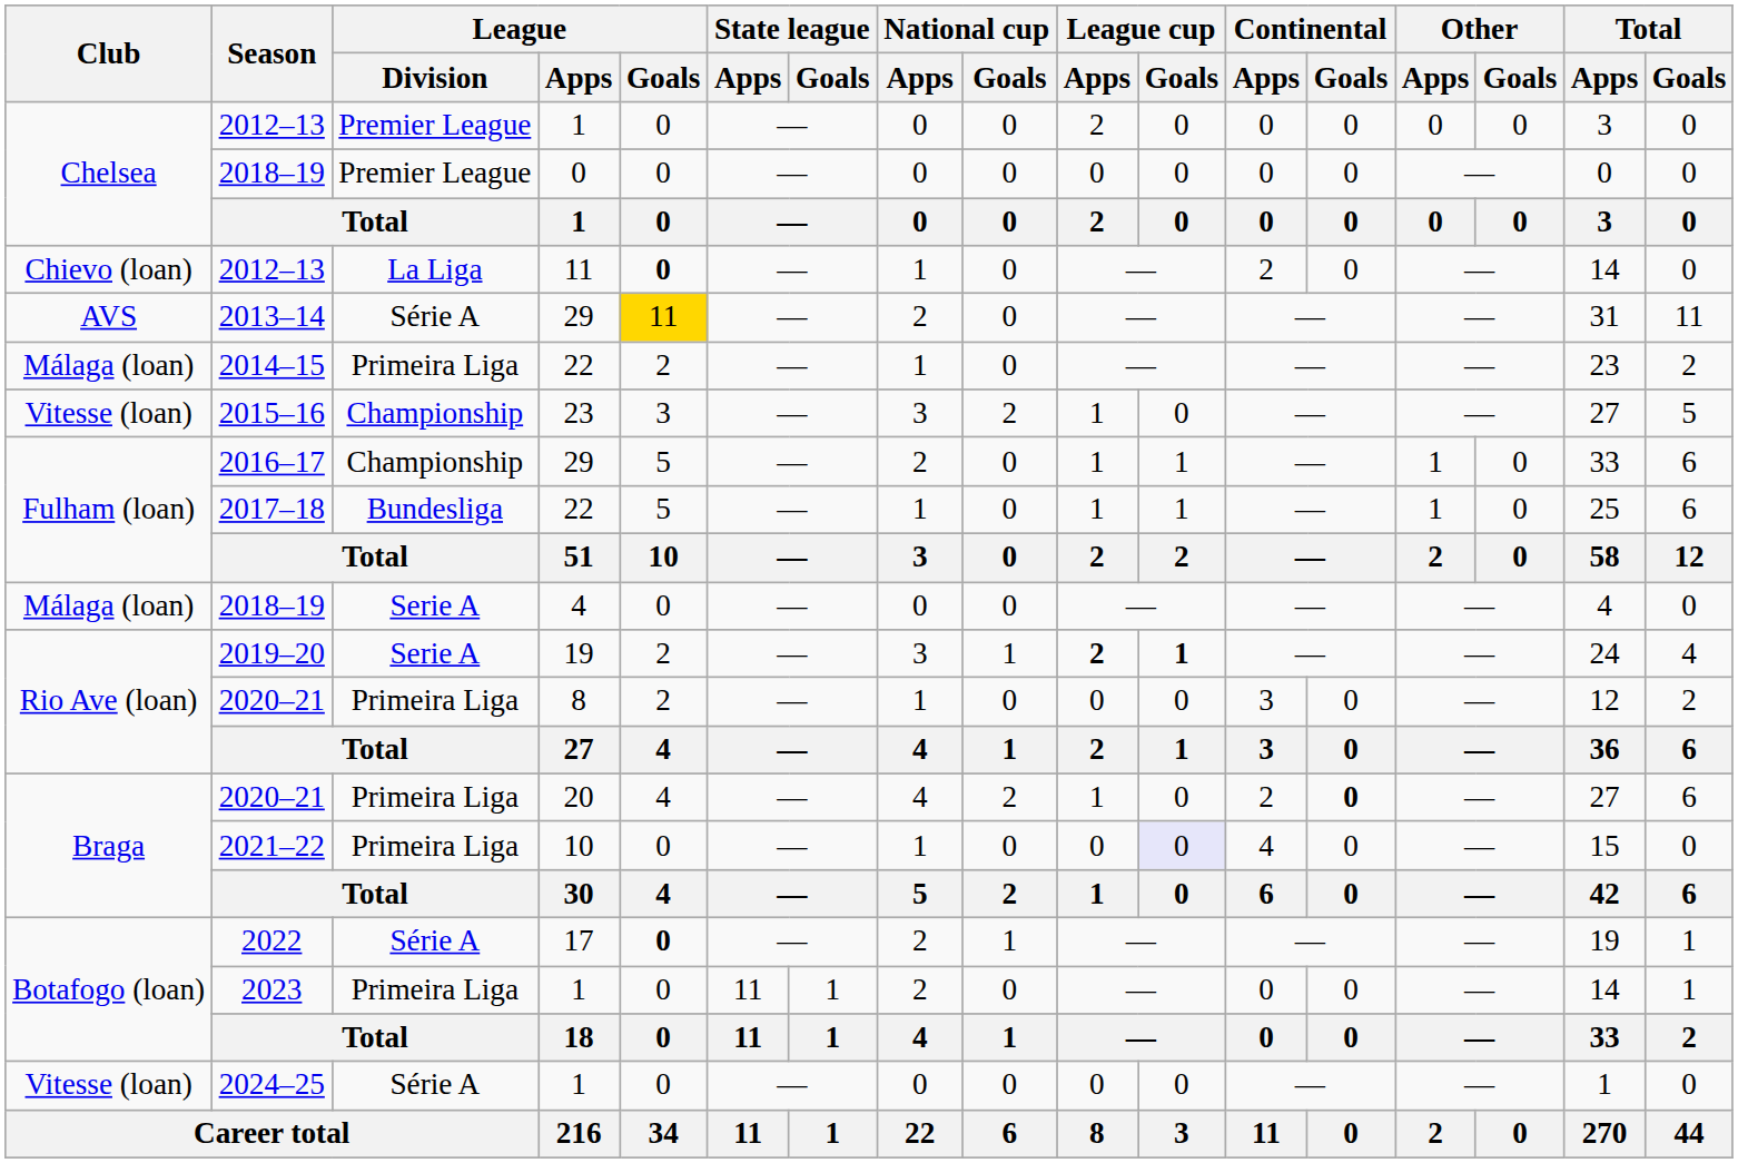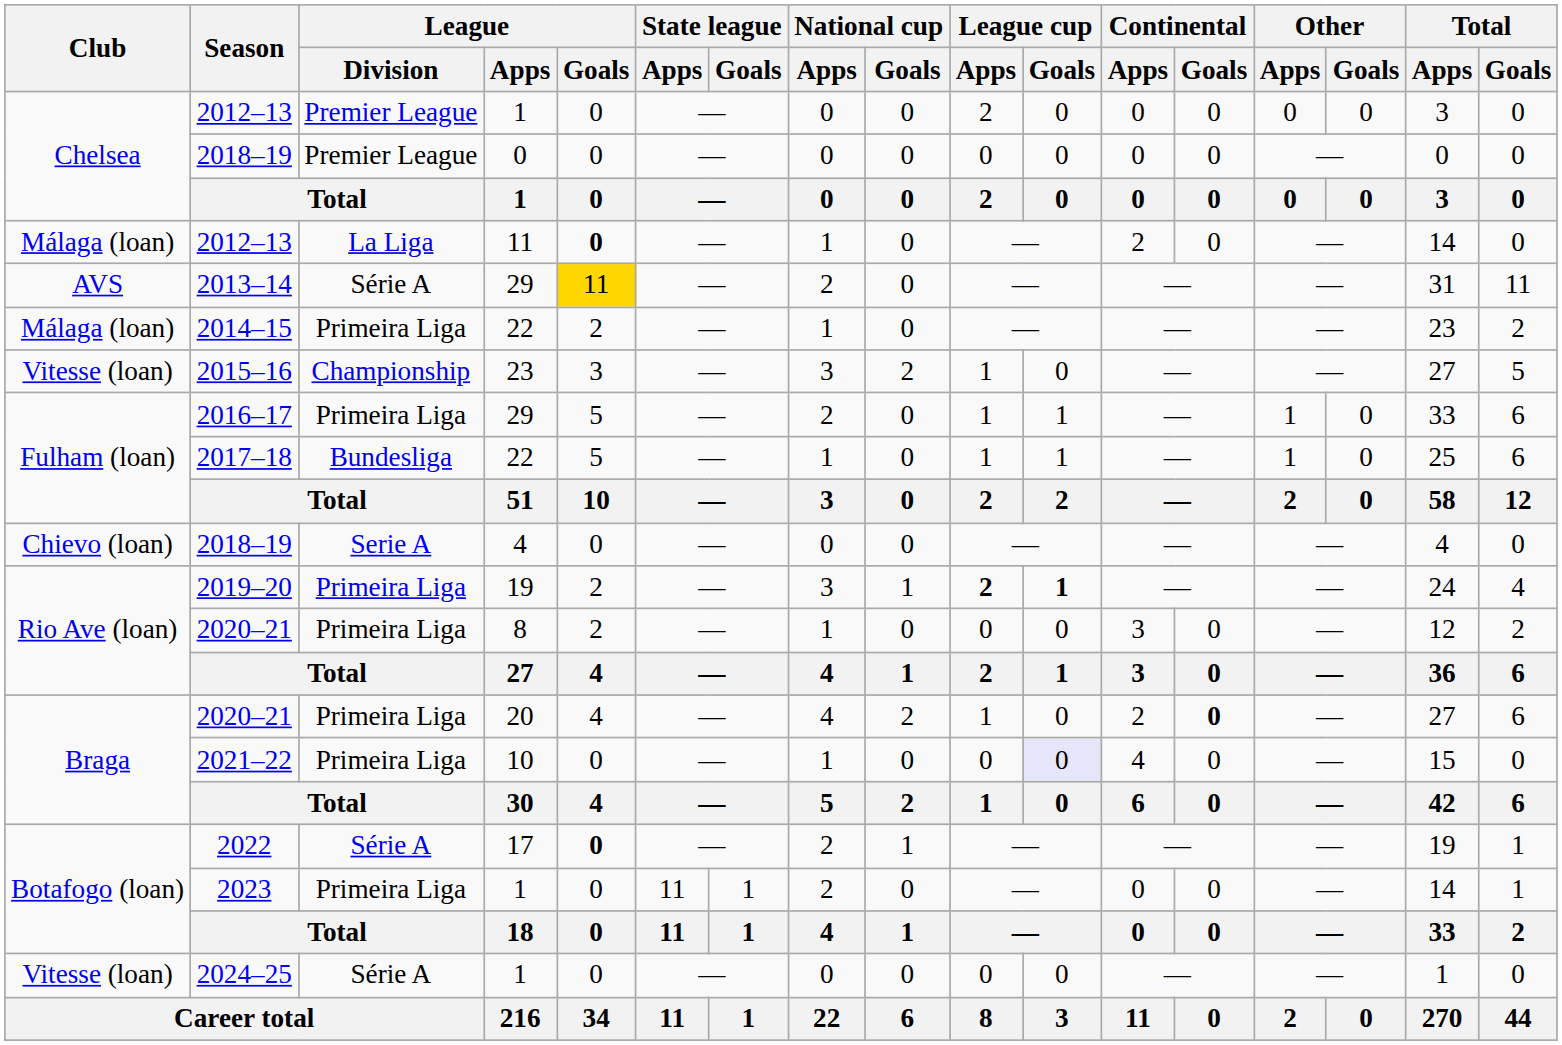2012–13 / 11 | Club: Chievo (loan) -> Málaga (loan)
2016–17 | League / Division: Championship -> Primeira Liga
2018–19 / 4 | Club: Málaga (loan) -> Chievo (loan)
2019–20 | League / Division: Serie A -> Primeira Liga
